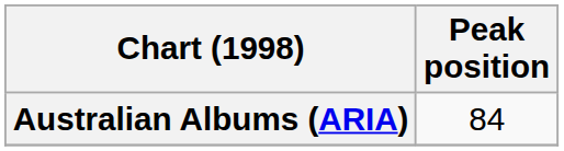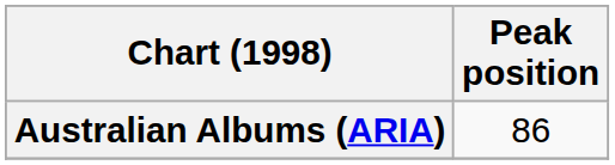Australian Albums (ARIA) | Peak position: 84 -> 86
